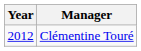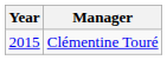Clémentine Touré | Year: 2012 -> 2015
